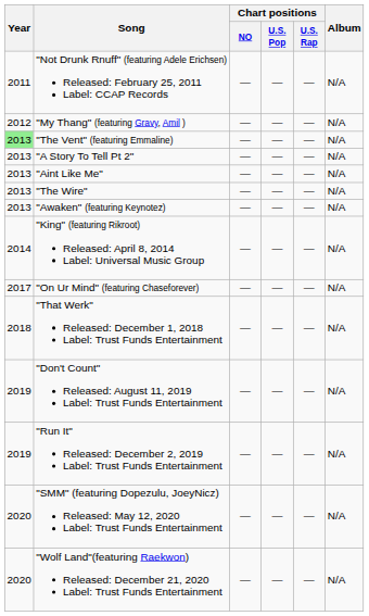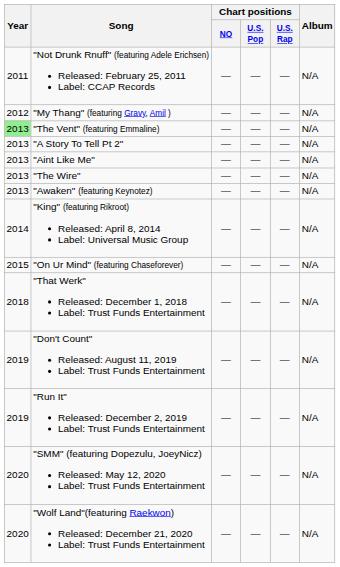"On Ur Mind" (featuring Chaseforever) | Year: 2017 -> 2015
